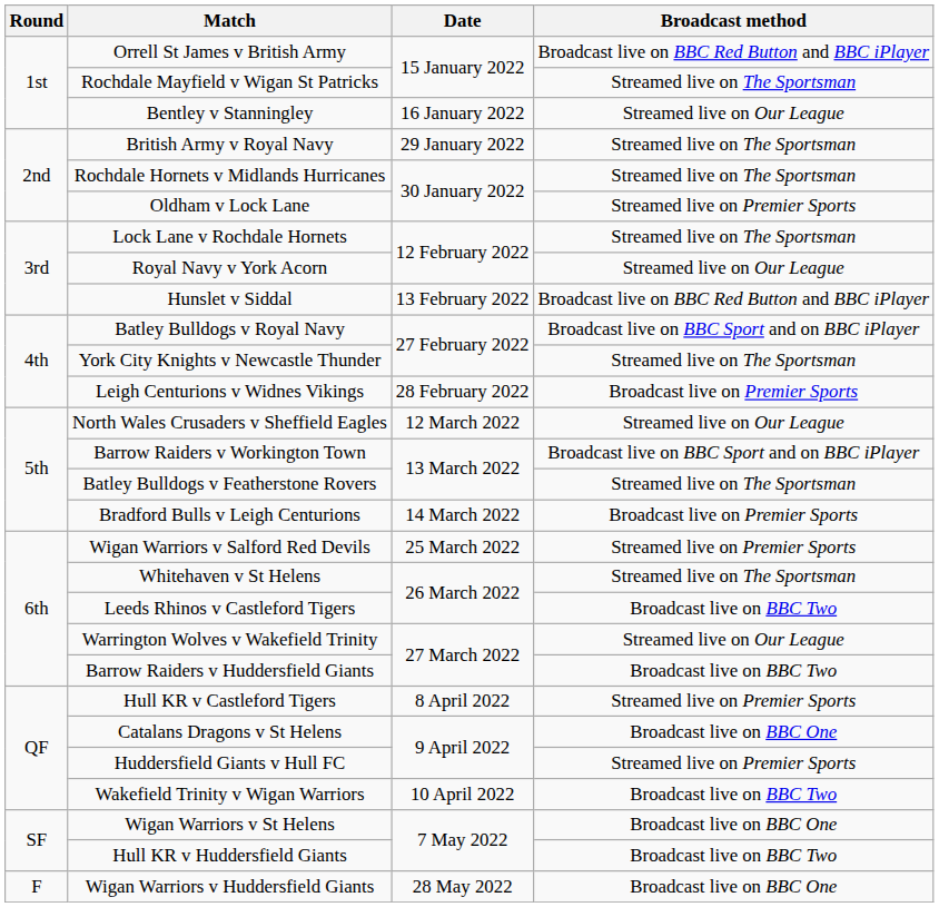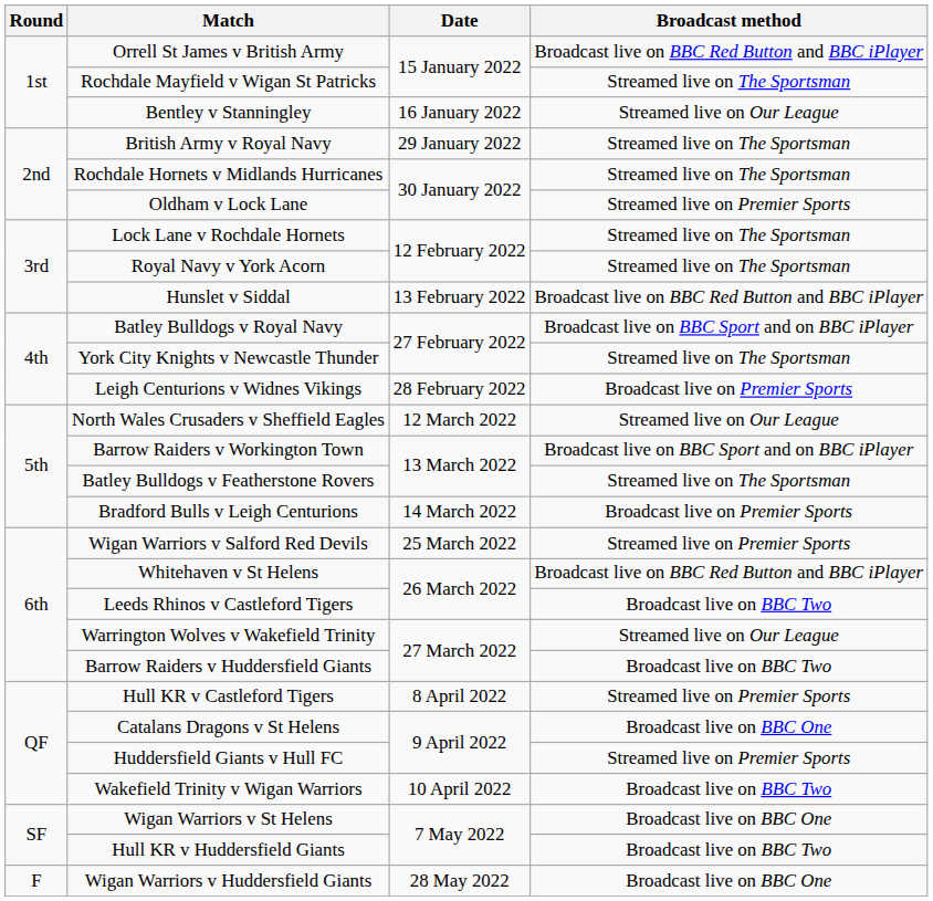Royal Navy v York Acorn | Broadcast method: Streamed live on Our League -> Streamed live on The Sportsman
Whitehaven v St Helens | Broadcast method: Streamed live on The Sportsman -> Broadcast live on BBC Red Button and BBC iPlayer
